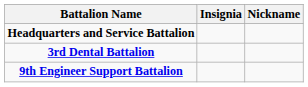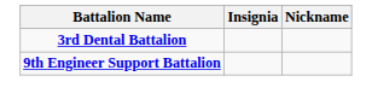- row: Headquarters and Service Battalion
